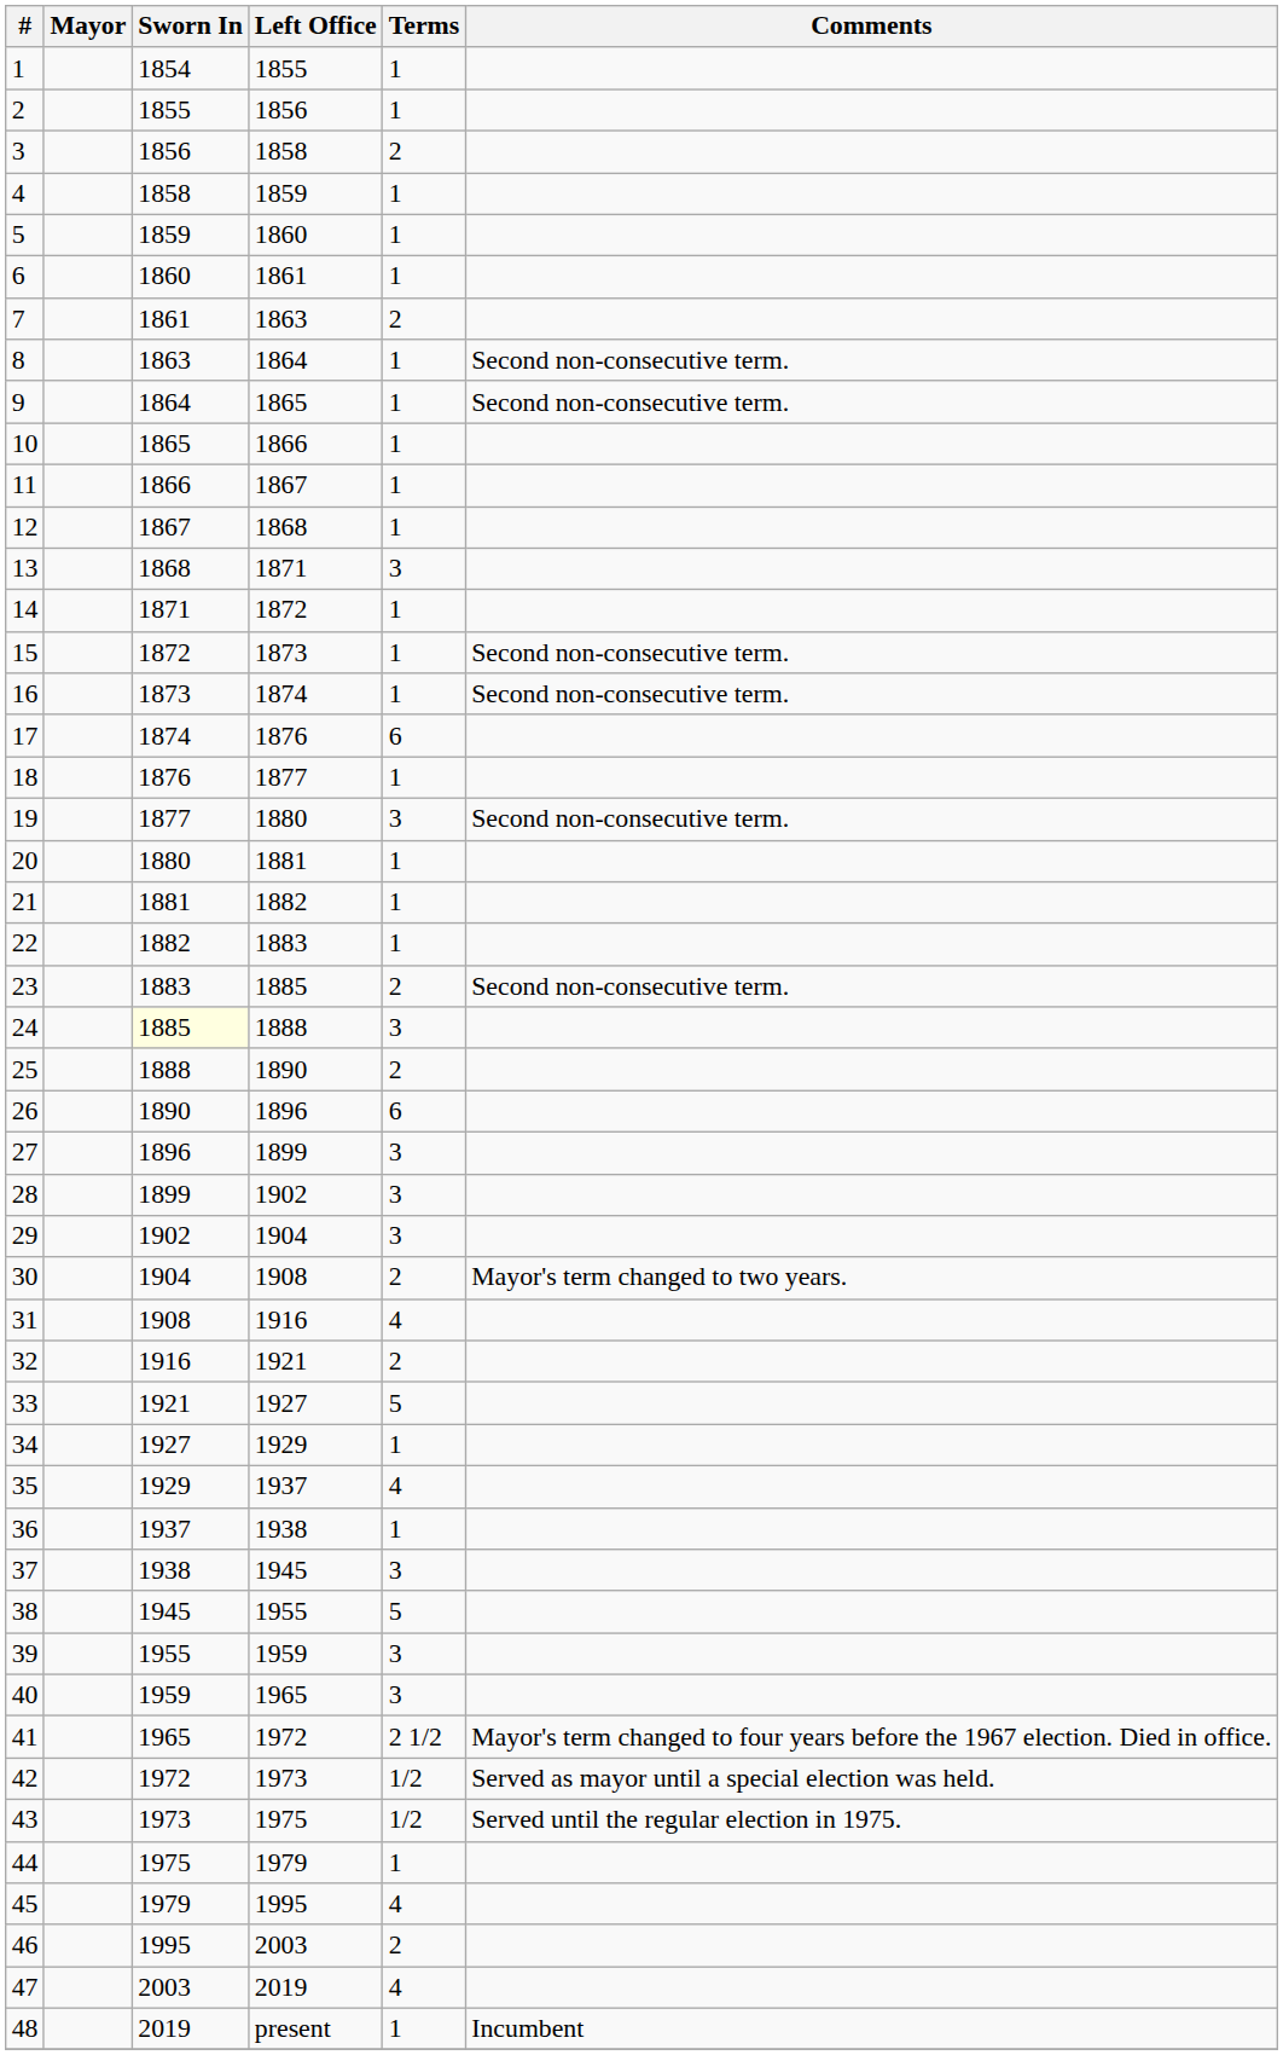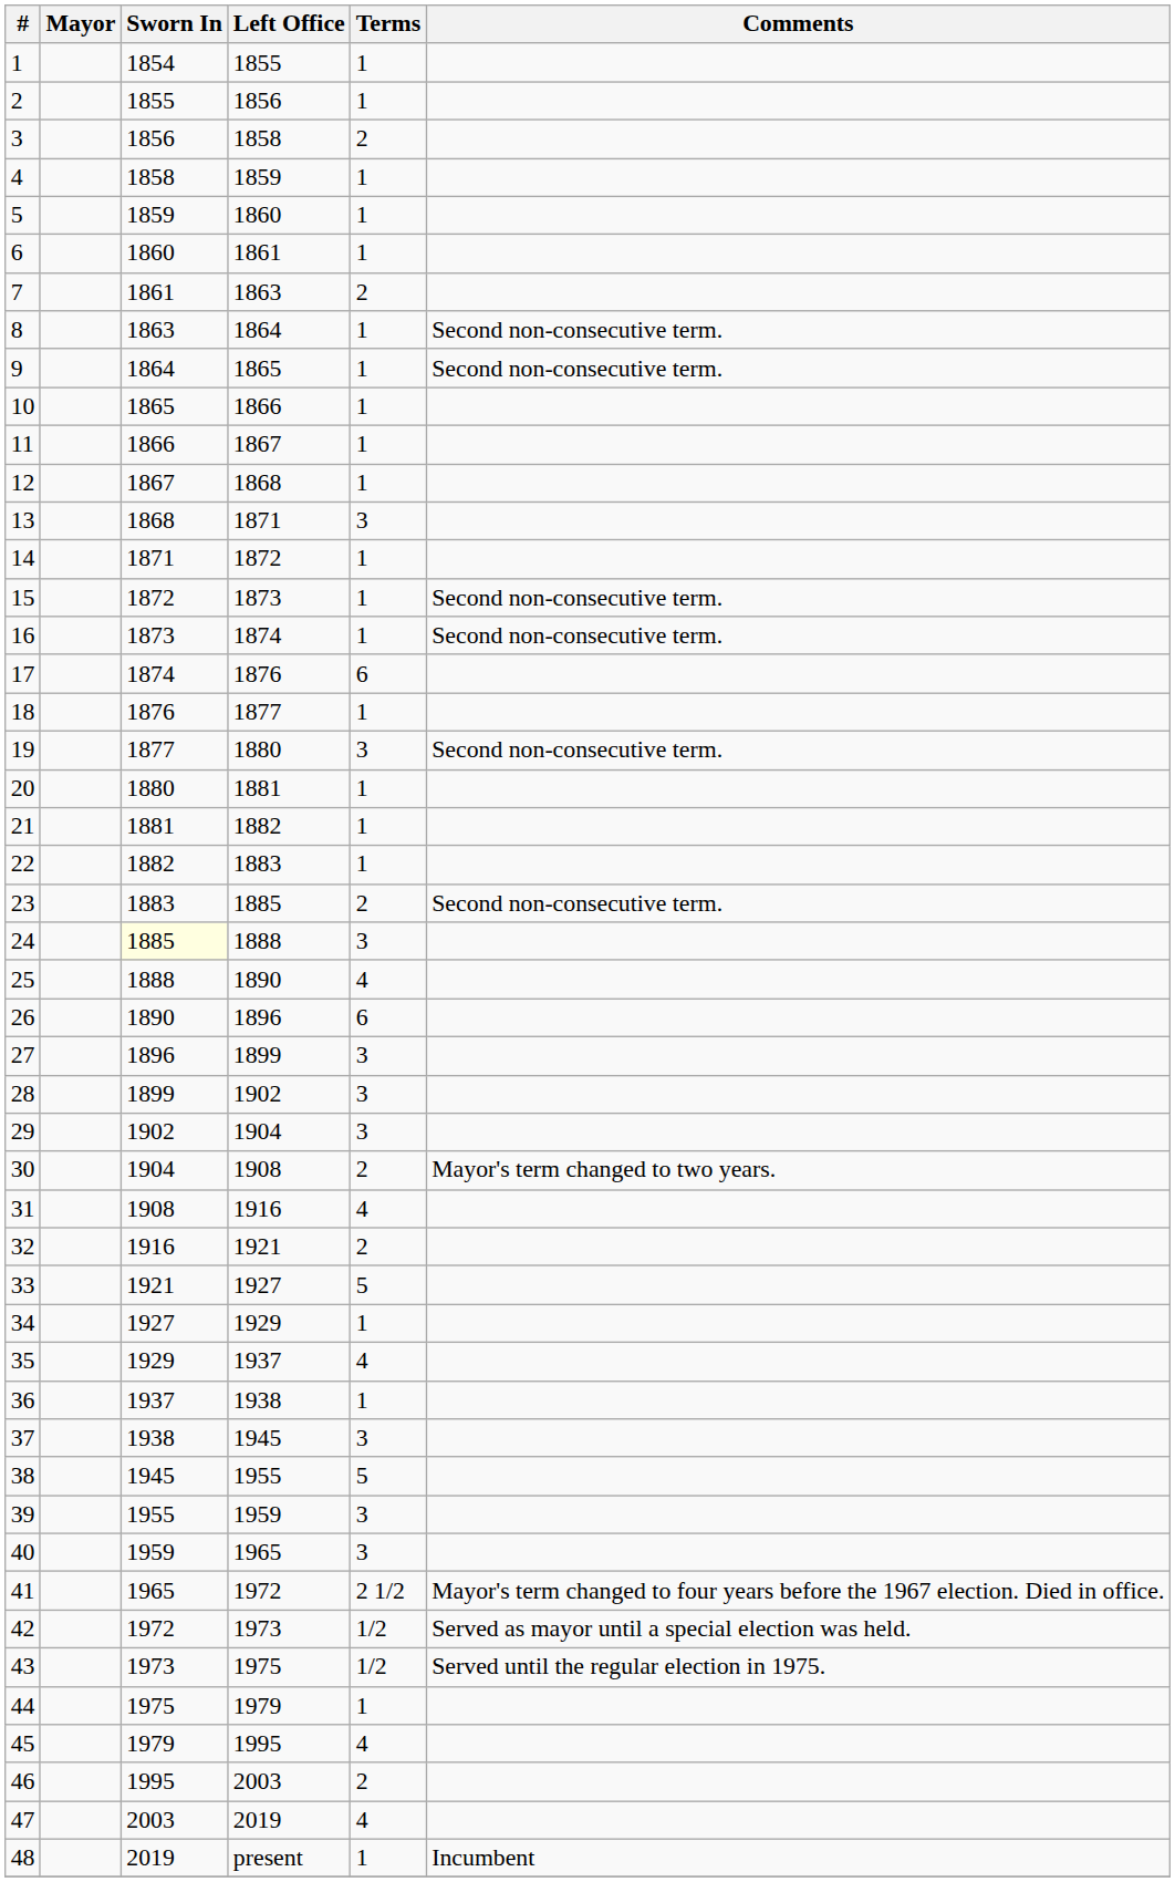25 | Terms: 2 -> 4
